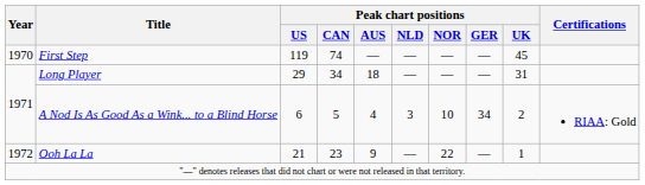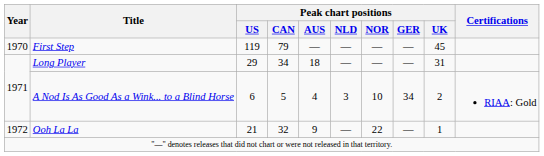First Step | Peak chart positions / CAN: 74 -> 79
Ooh La La | Peak chart positions / CAN: 23 -> 32
